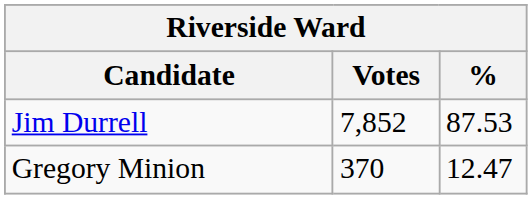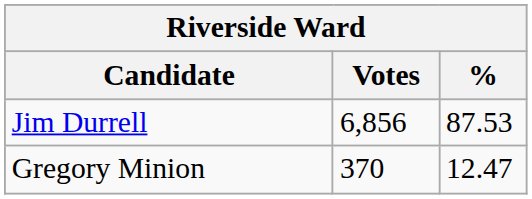Jim Durrell | Votes: 7,852 -> 6,856
